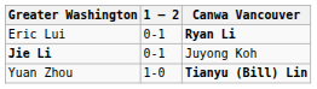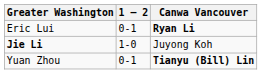Jie Li | 1 – 2: 0-1 -> 1-0
Yuan Zhou | 1 – 2: 1-0 -> 0-1
